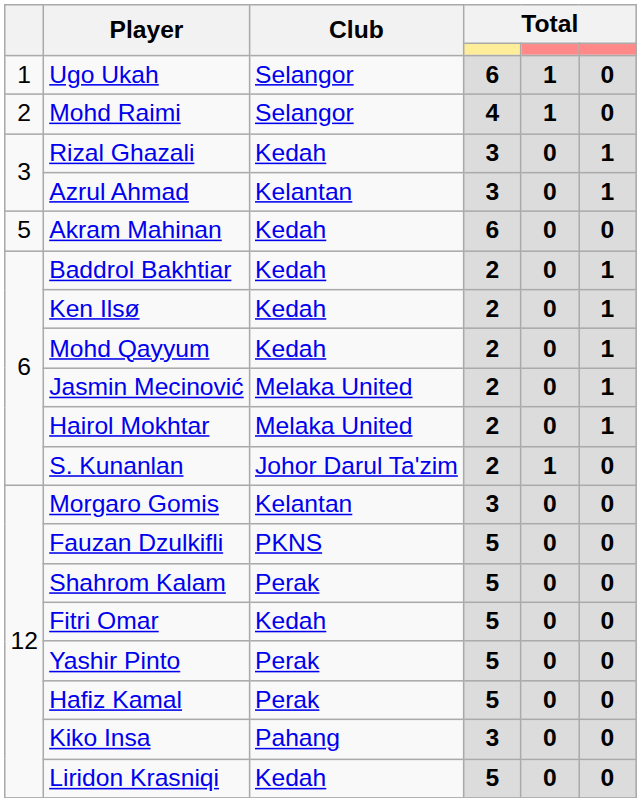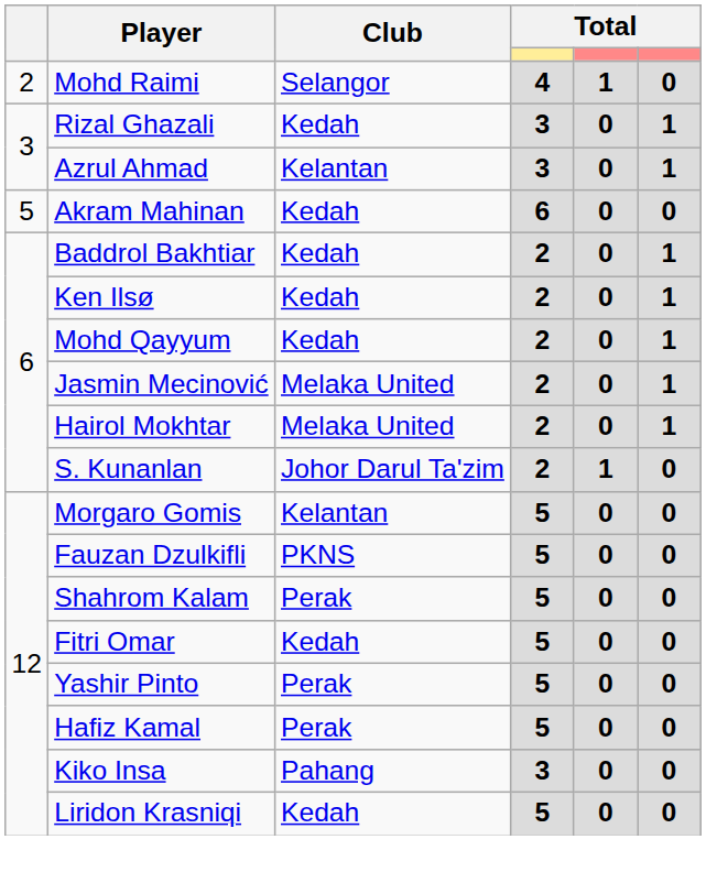- row: 1 | Ugo Ukah | Selangor | 6 | 1 | 0
Morgaro Gomis | column 4: 3 -> 5
